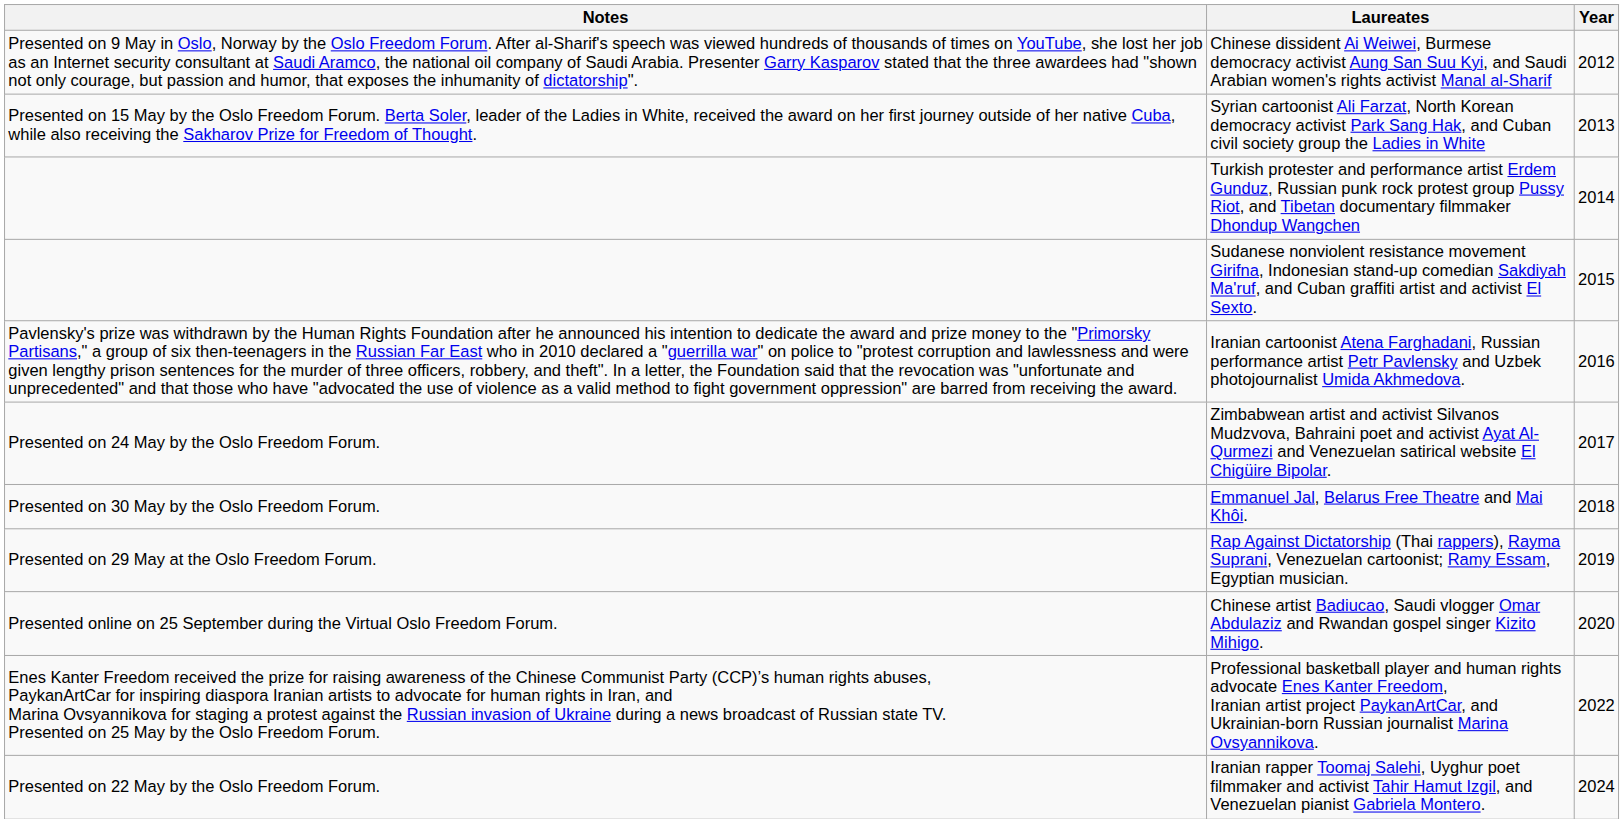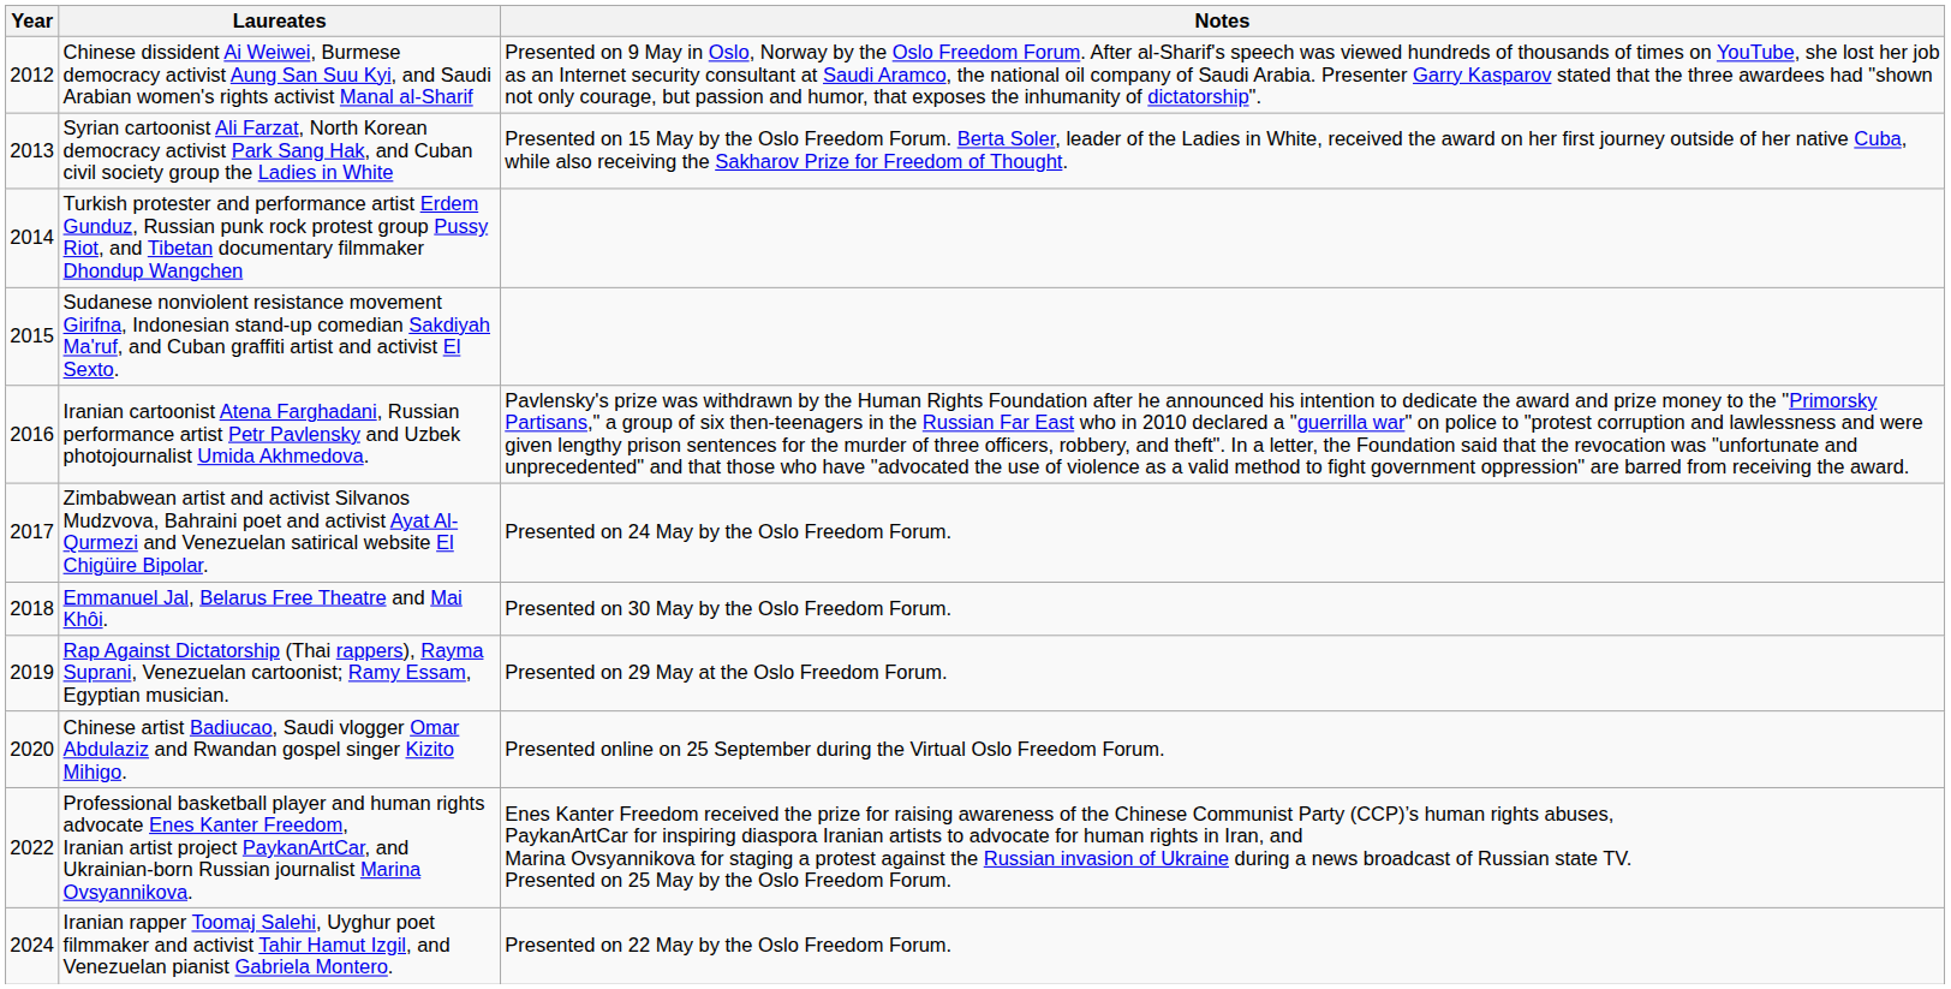columns swapped: Year <-> Notes
